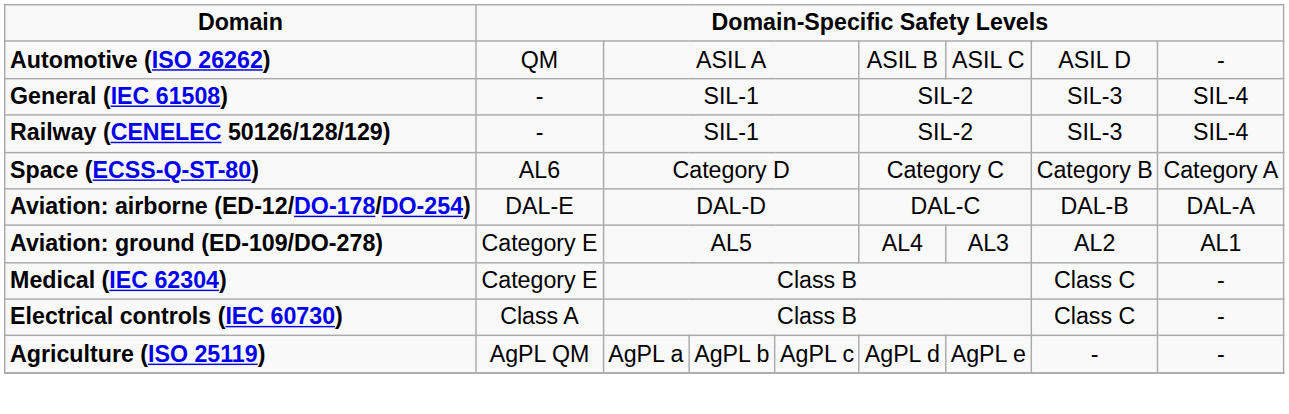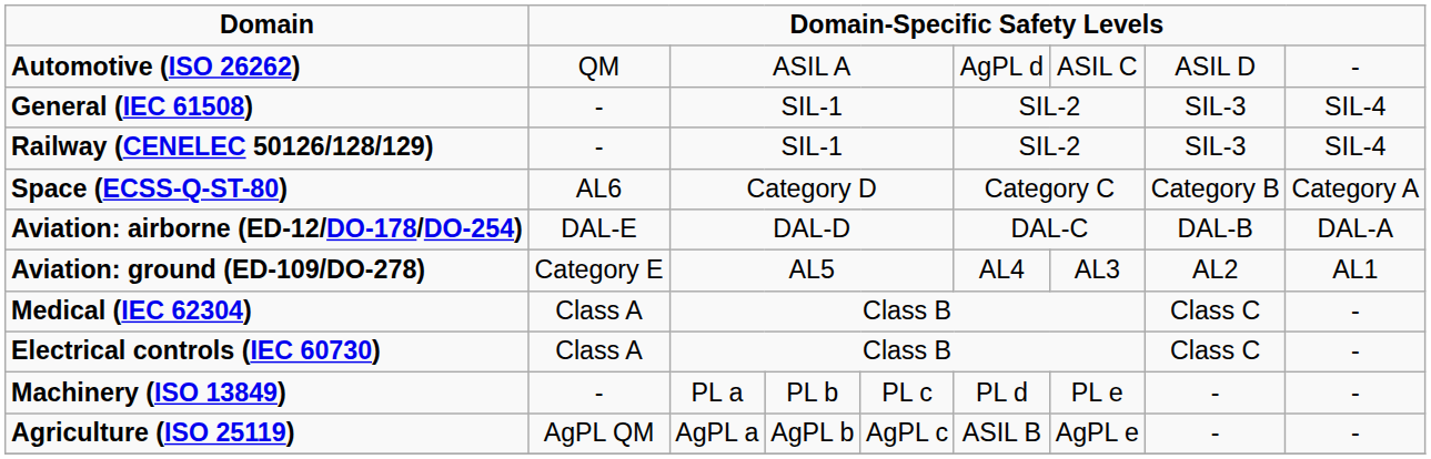Automotive (ISO 26262) | column 6: ASIL B -> AgPL d
Medical (IEC 62304) | column 2: Category E -> Class A
+ row: Machinery (ISO 13849) | - | PL a | PL b | PL c | PL d | PL e | - | -
Agriculture (ISO 25119) | column 6: AgPL d -> ASIL B
